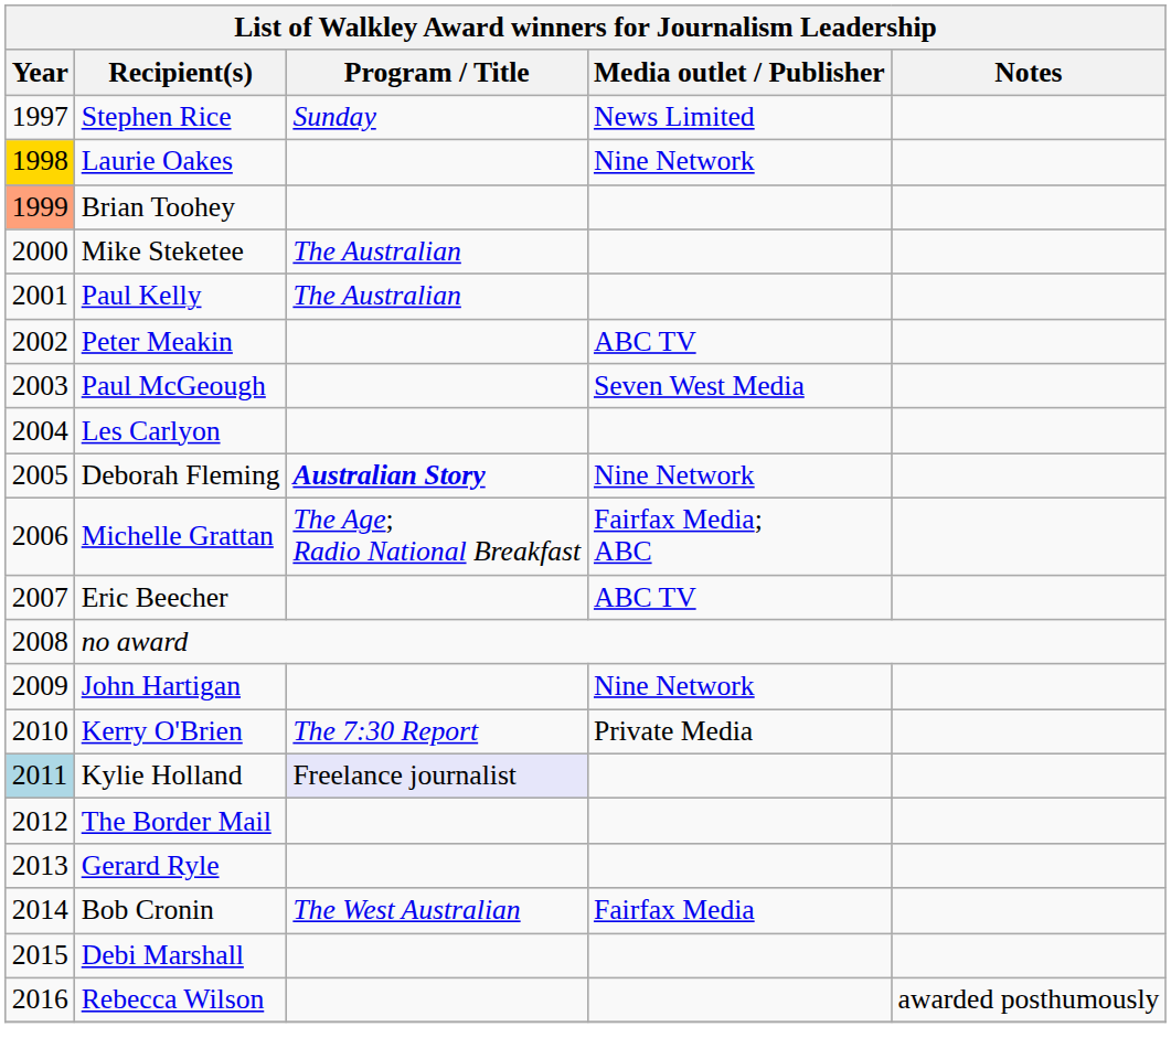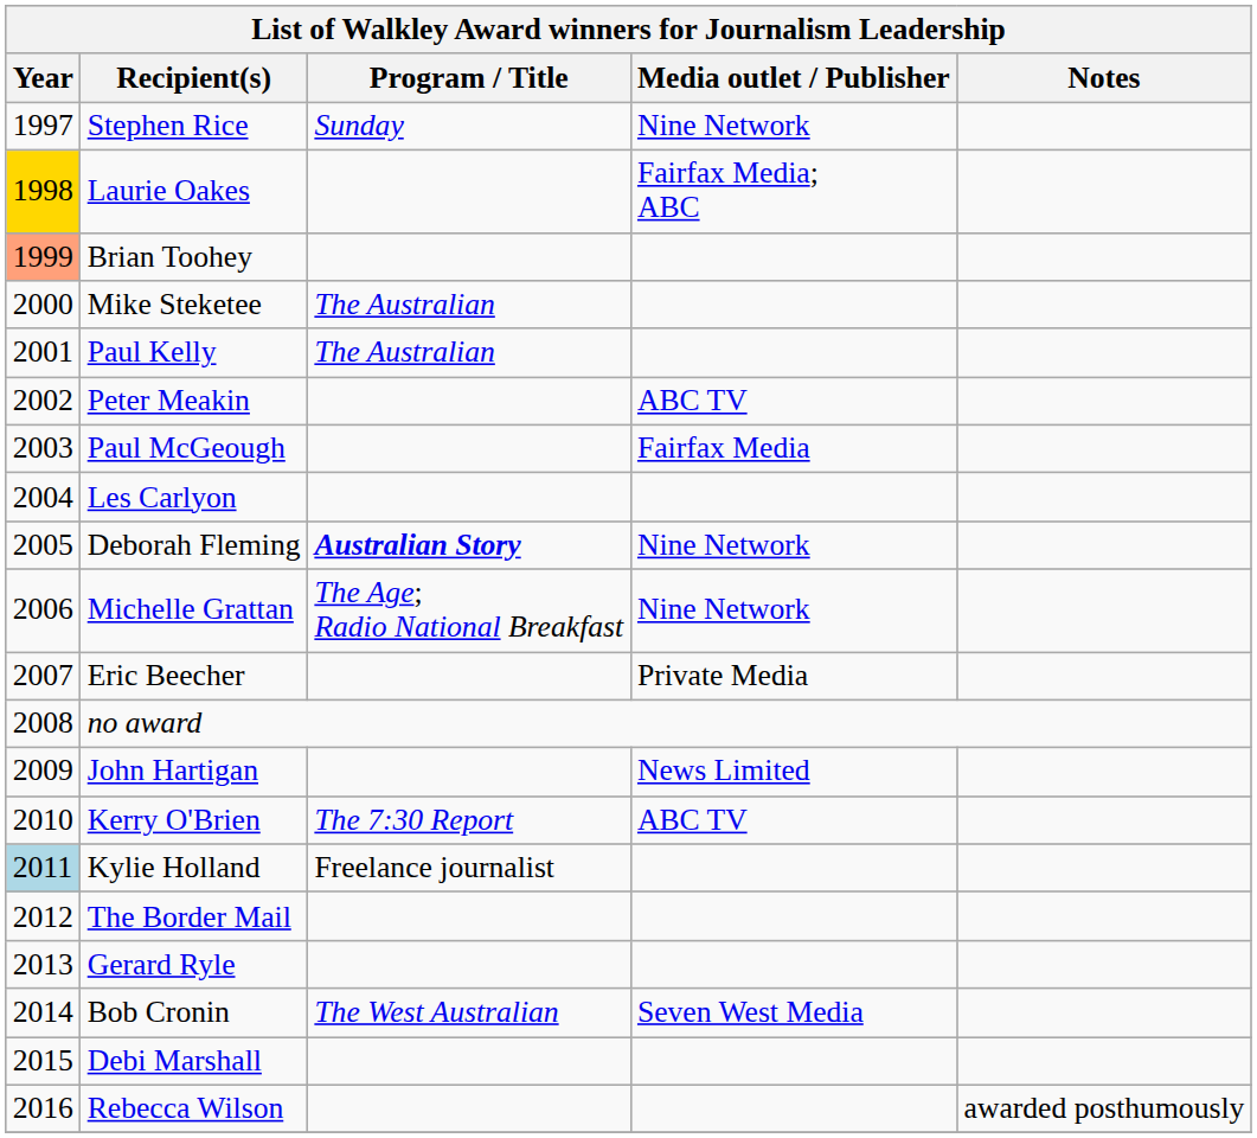Stephen Rice | Media outlet / Publisher: News Limited -> Nine Network
Laurie Oakes | Media outlet / Publisher: Nine Network -> Fairfax Media; ABC
Paul McGeough | Media outlet / Publisher: Seven West Media -> Fairfax Media
Michelle Grattan | Media outlet / Publisher: Fairfax Media; ABC -> Nine Network
Eric Beecher | Media outlet / Publisher: ABC TV -> Private Media
John Hartigan | Media outlet / Publisher: Nine Network -> News Limited
Kerry O'Brien | Media outlet / Publisher: Private Media -> ABC TV
Kylie Holland | Program / Title: lavender background -> no background
Bob Cronin | Media outlet / Publisher: Fairfax Media -> Seven West Media
